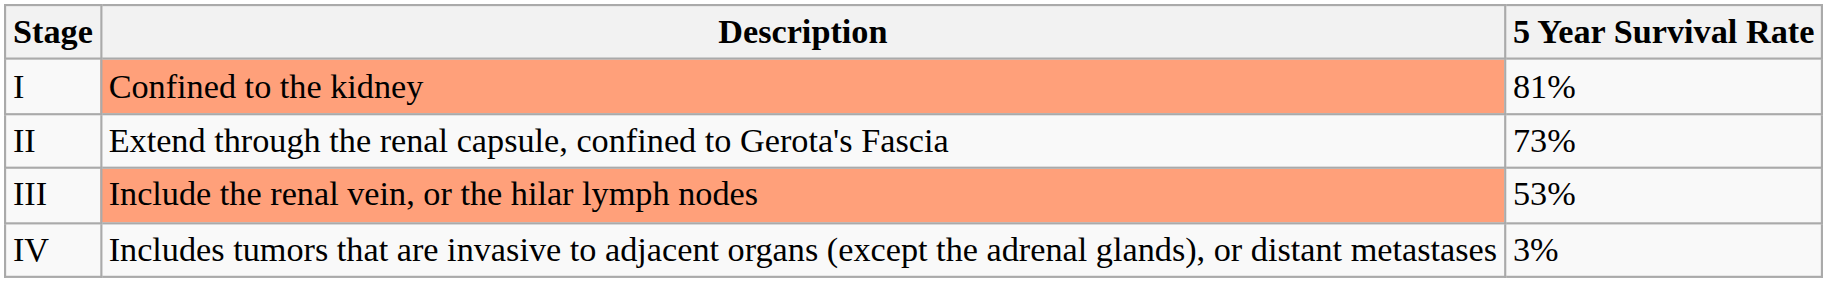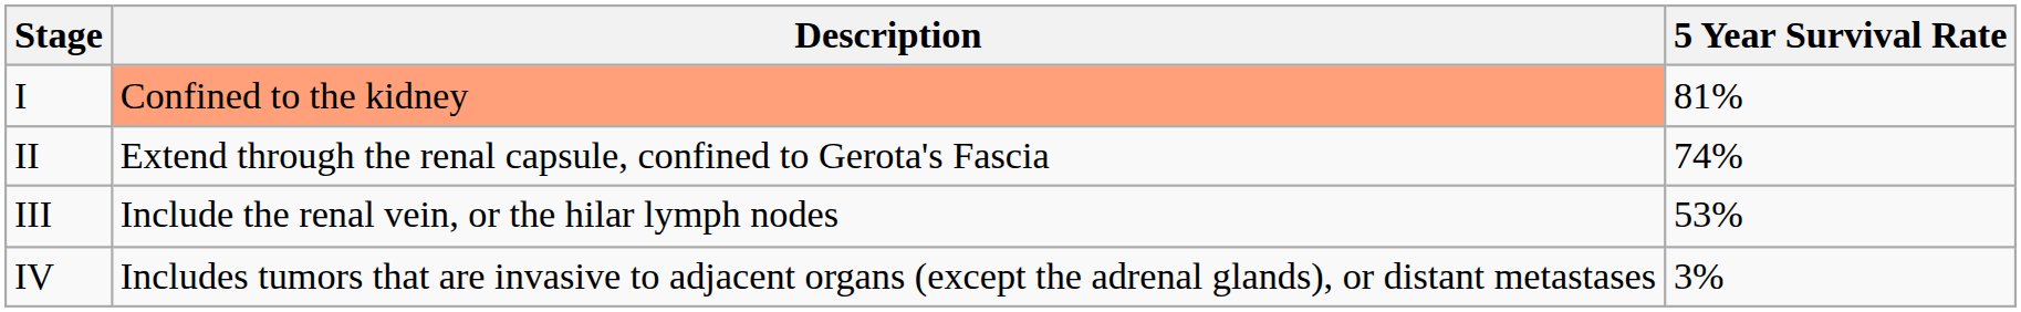II | 5 Year Survival Rate: 73% -> 74%
III | Description: lightsalmon background -> no background
